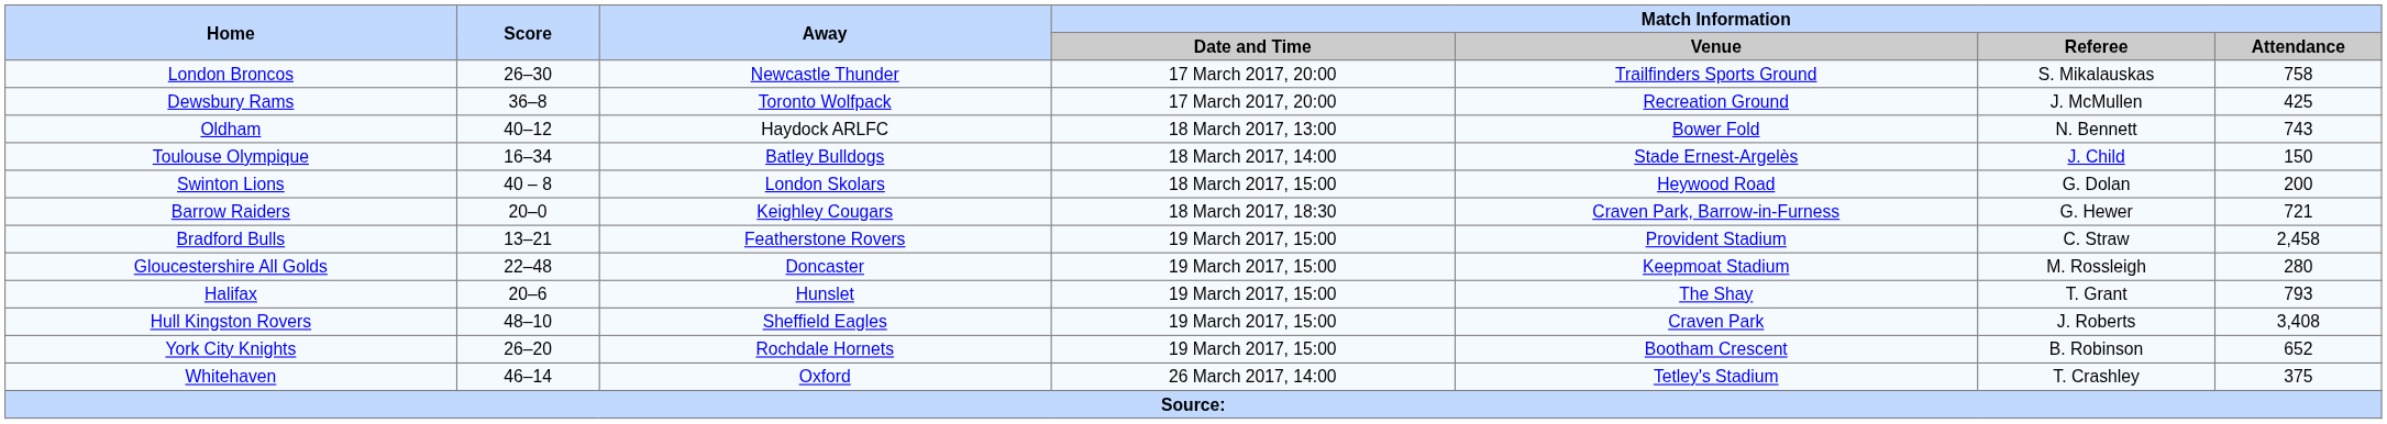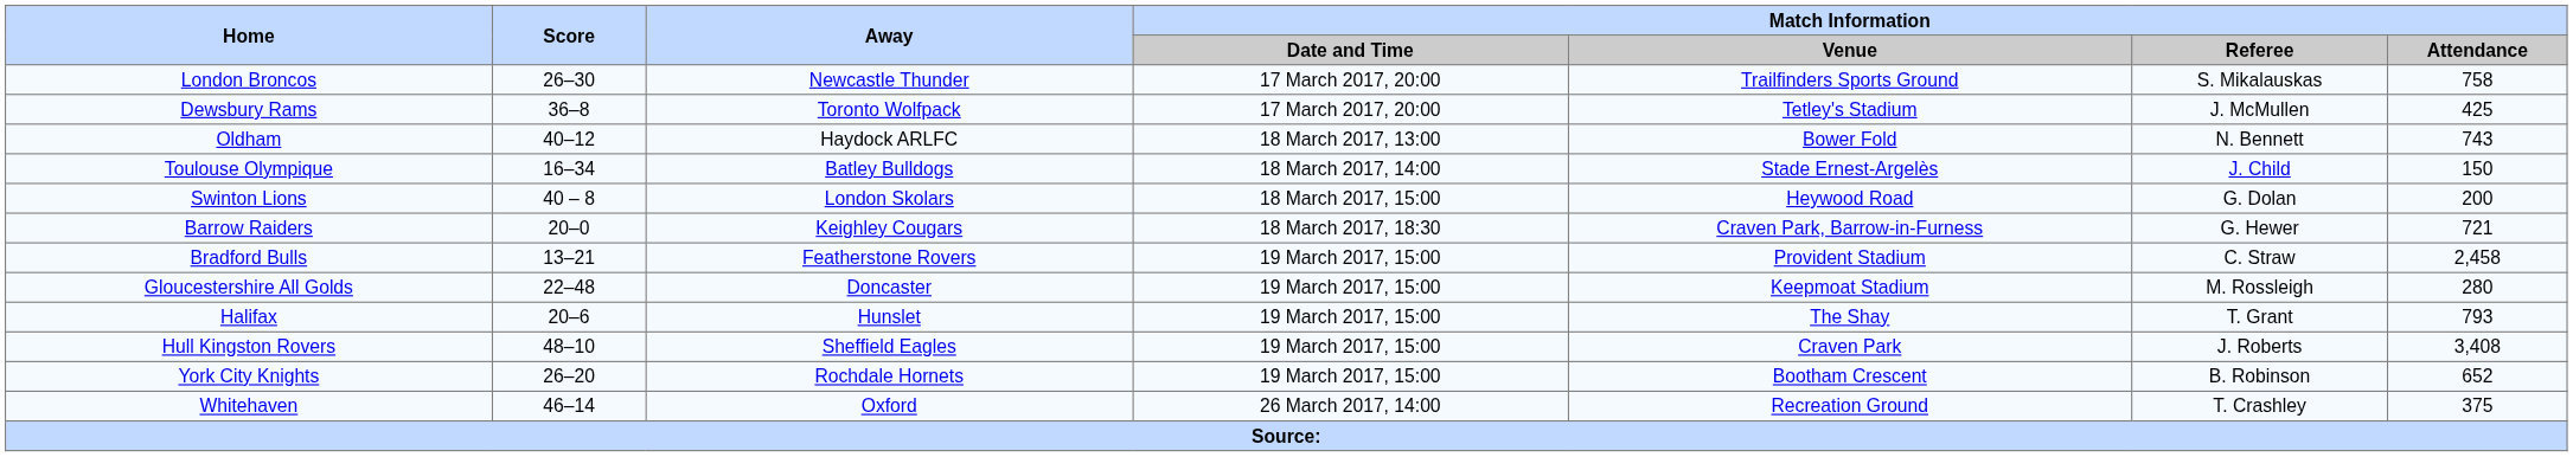Dewsbury Rams | Match Information / Venue: Recreation Ground -> Tetley's Stadium
Whitehaven | Match Information / Venue: Tetley's Stadium -> Recreation Ground
